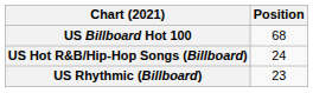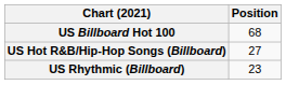US Hot R&B/Hip-Hop Songs (Billboard) | Position: 24 -> 27
